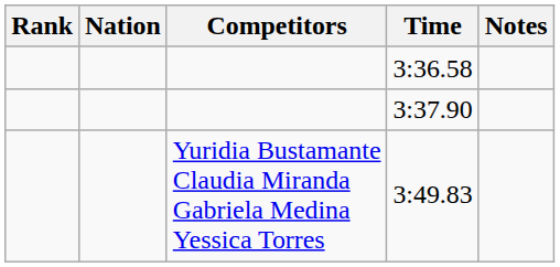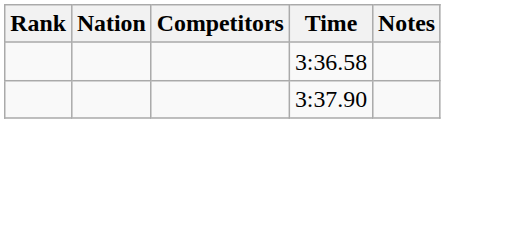- row: Yuridia Bustamante Claudia Miranda Gabriela Medina Yessica Torres | 3:49.83
